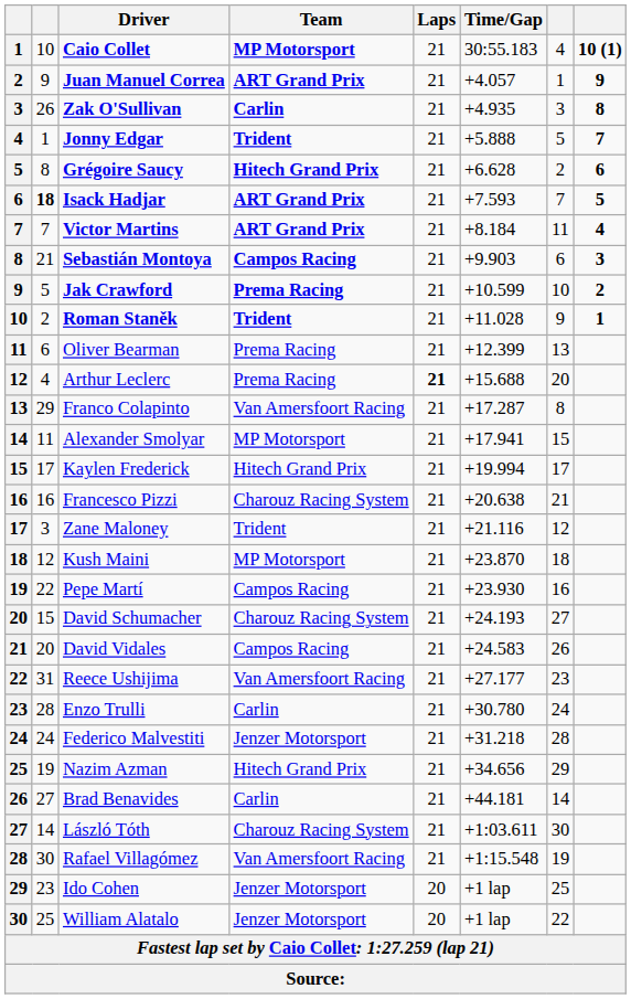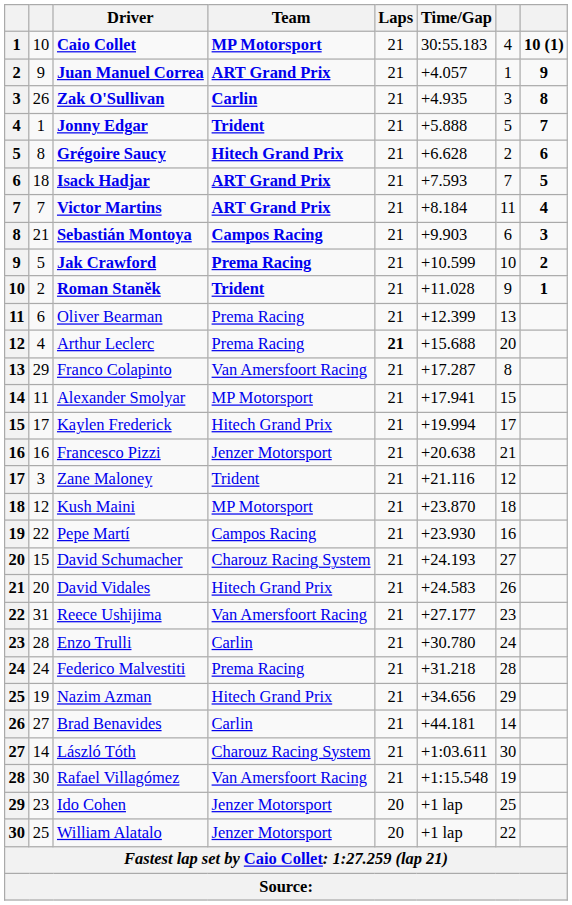Isack Hadjar | column 2: bold -> normal
Francesco Pizzi | Team: Charouz Racing System -> Jenzer Motorsport
David Vidales | Team: Campos Racing -> Hitech Grand Prix
Federico Malvestiti | Team: Jenzer Motorsport -> Prema Racing
